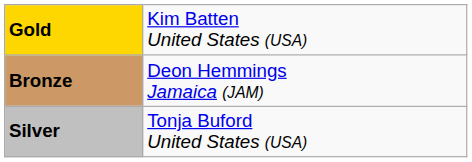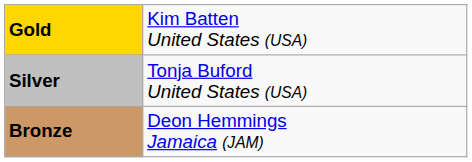rows swapped: Silver <-> Bronze
